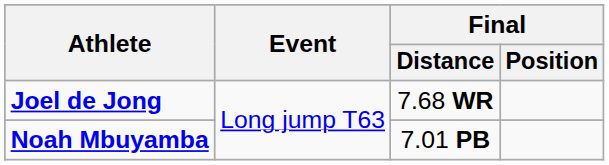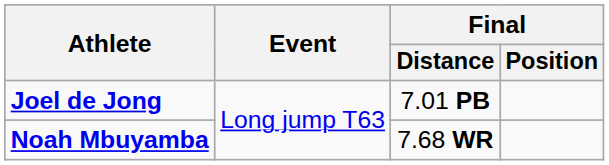Joel de Jong | Final / Distance: 7.68 WR -> 7.01 PB
Noah Mbuyamba | Final / Distance: 7.01 PB -> 7.68 WR
